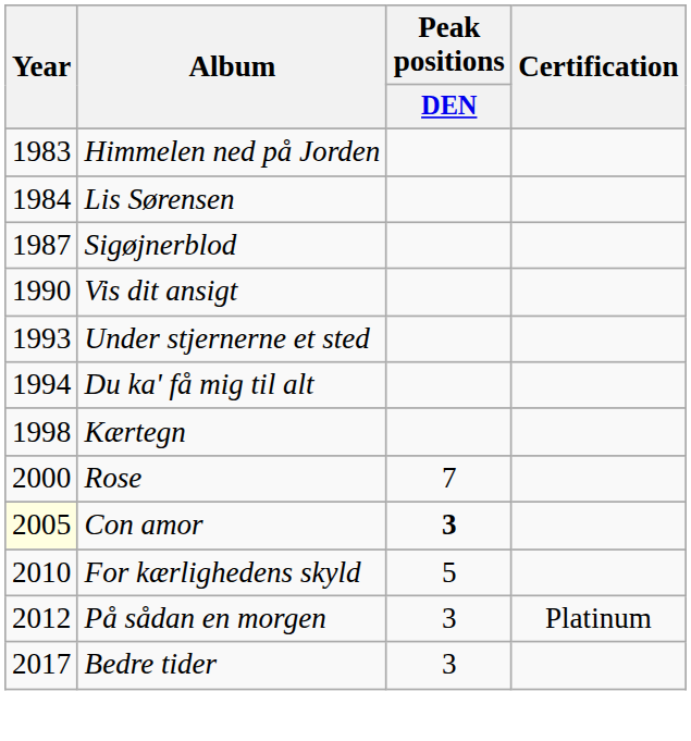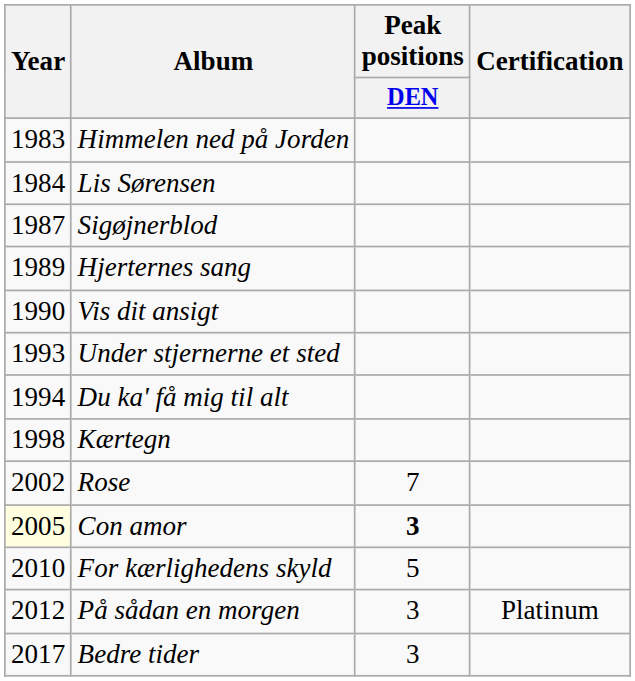+ row: 1989 | Hjerternes sang
Rose | Year: 2000 -> 2002
